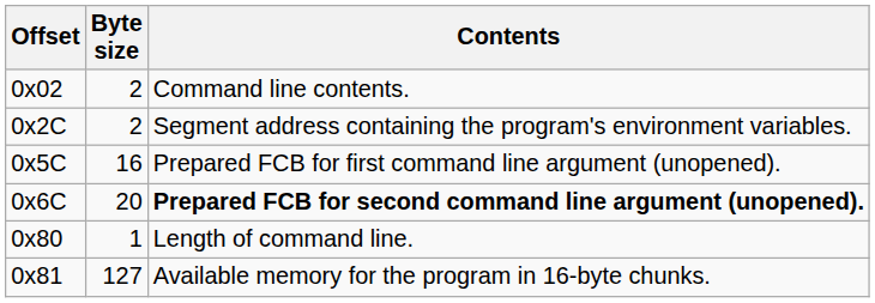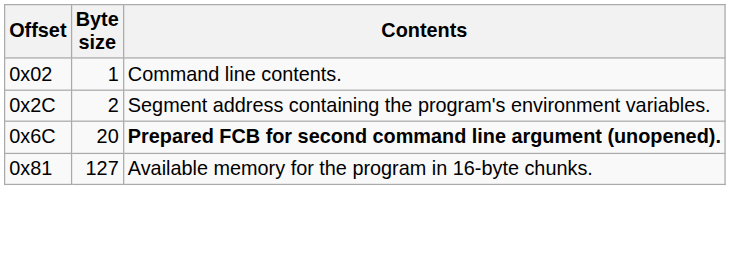0x02 | Byte size: 2 -> 1
- row: 0x5C | 16 | Prepared FCB for first command line argument (unopened).
- row: 0x80 | 1 | Length of command line.
